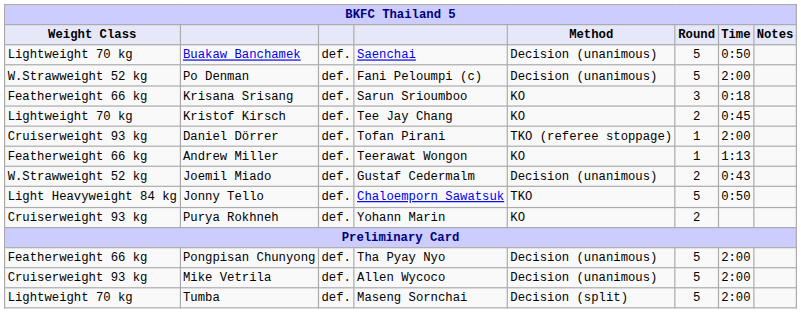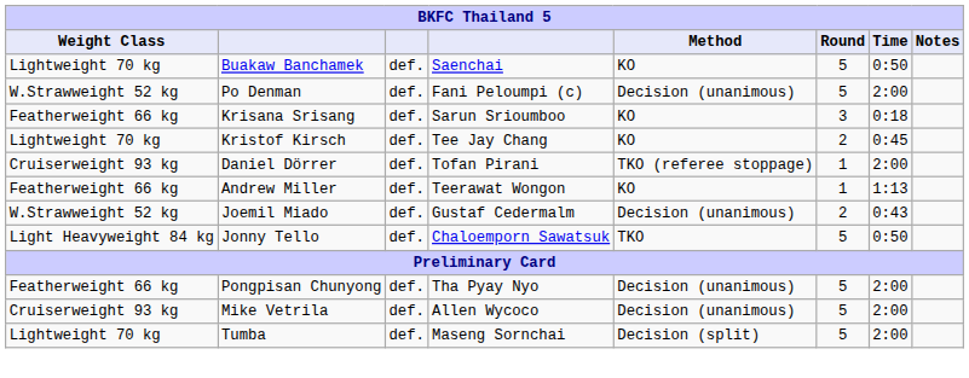Buakaw Banchamek | Method: Decision (unanimous) -> KO
- row: Cruiserweight 93 kg | Purya Rokhneh | def. | Yohann Marin | KO | 2
